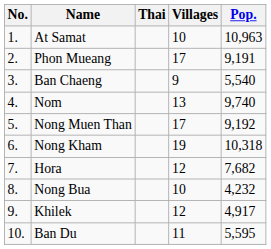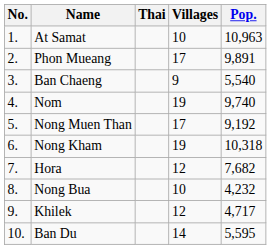Phon Mueang | Pop.: 9,191 -> 9,891
Nom | Villages: 13 -> 19
Khilek | Pop.: 4,917 -> 4,717
Ban Du | Villages: 11 -> 14
